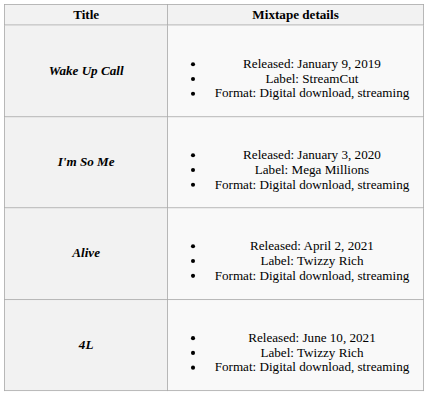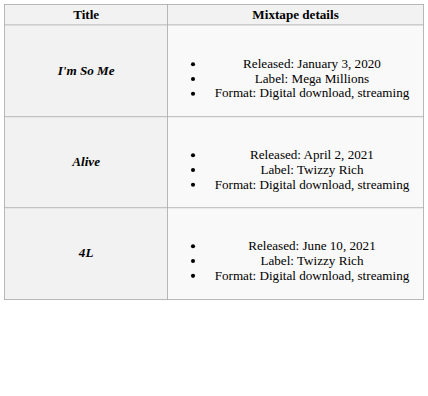- row: Wake Up Call | Released: January 9, 2019 Label: StreamCut Format: Digital download, streaming
